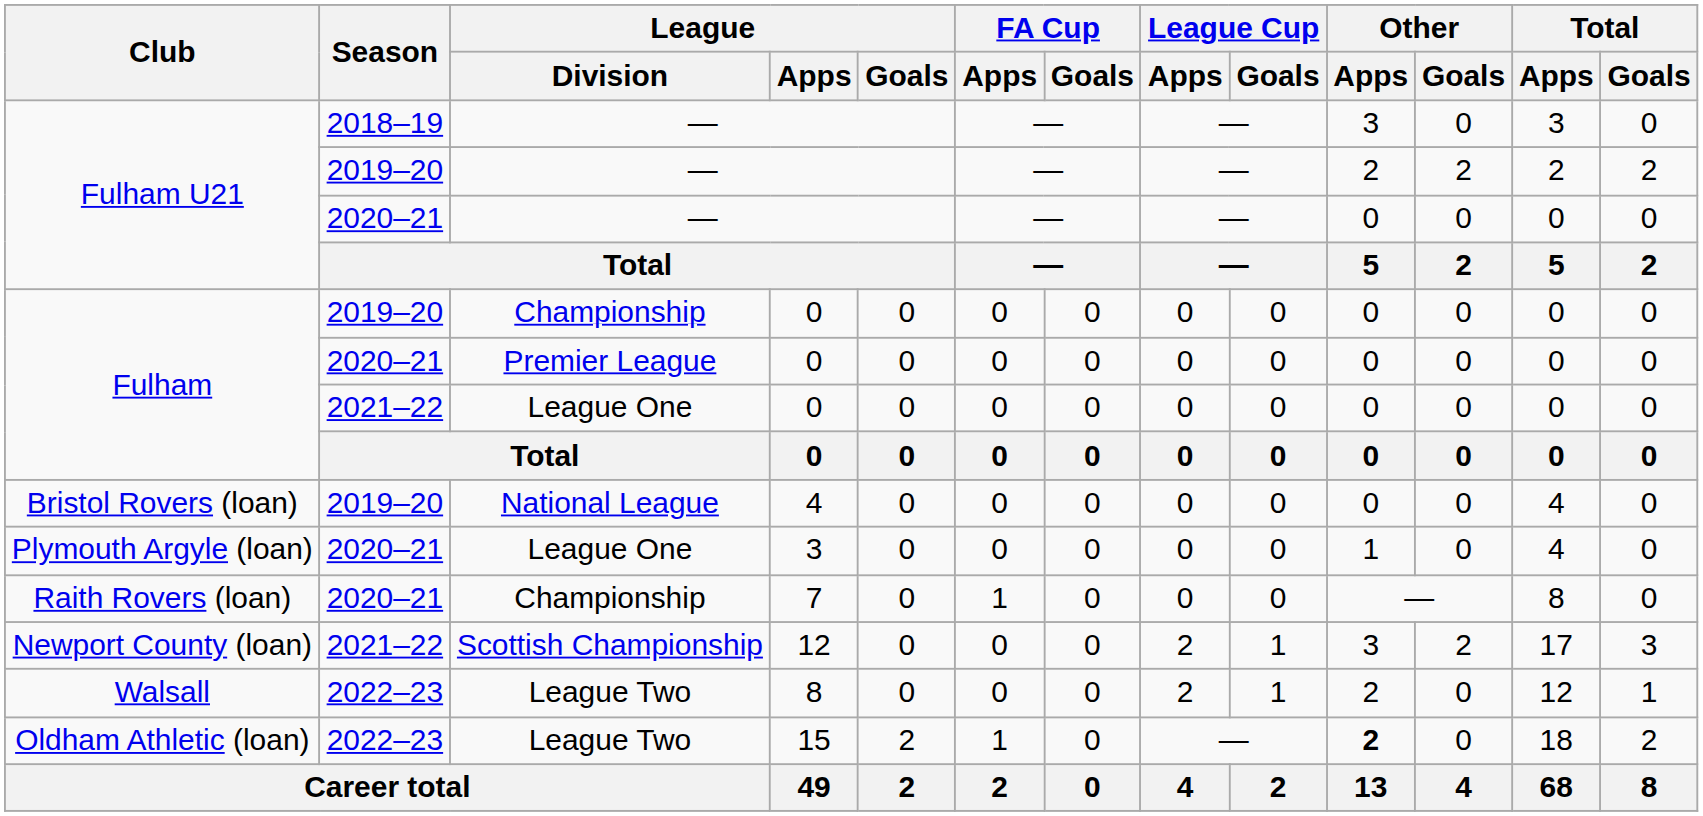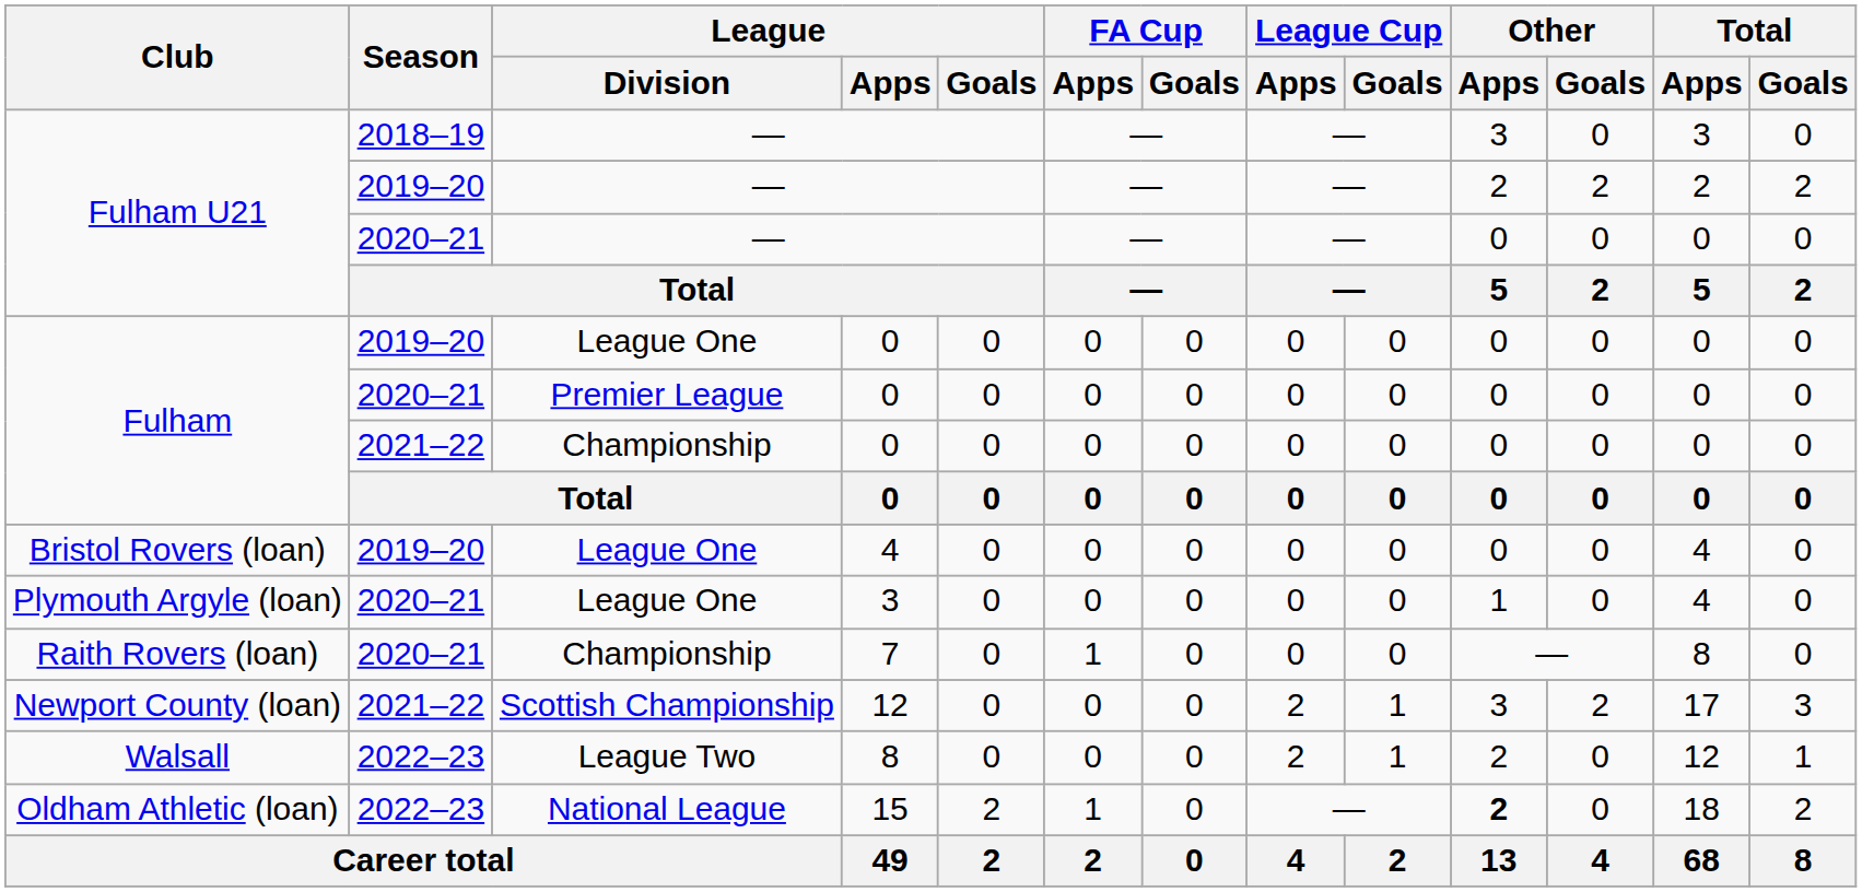Fulham / 2019–20 | League / Division: Championship -> League One
Fulham / 2021–22 | League / Division: League One -> Championship
Bristol Rovers (loan) | League / Division: National League -> League One
Oldham Athletic (loan) | League / Division: League Two -> National League
